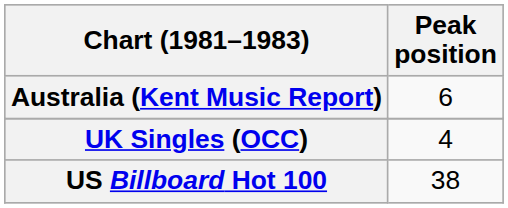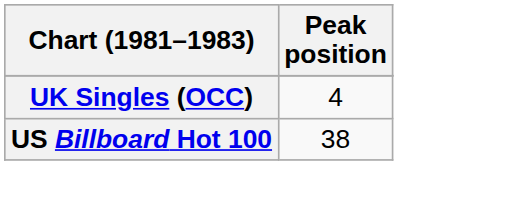- row: Australia (Kent Music Report) | 6
